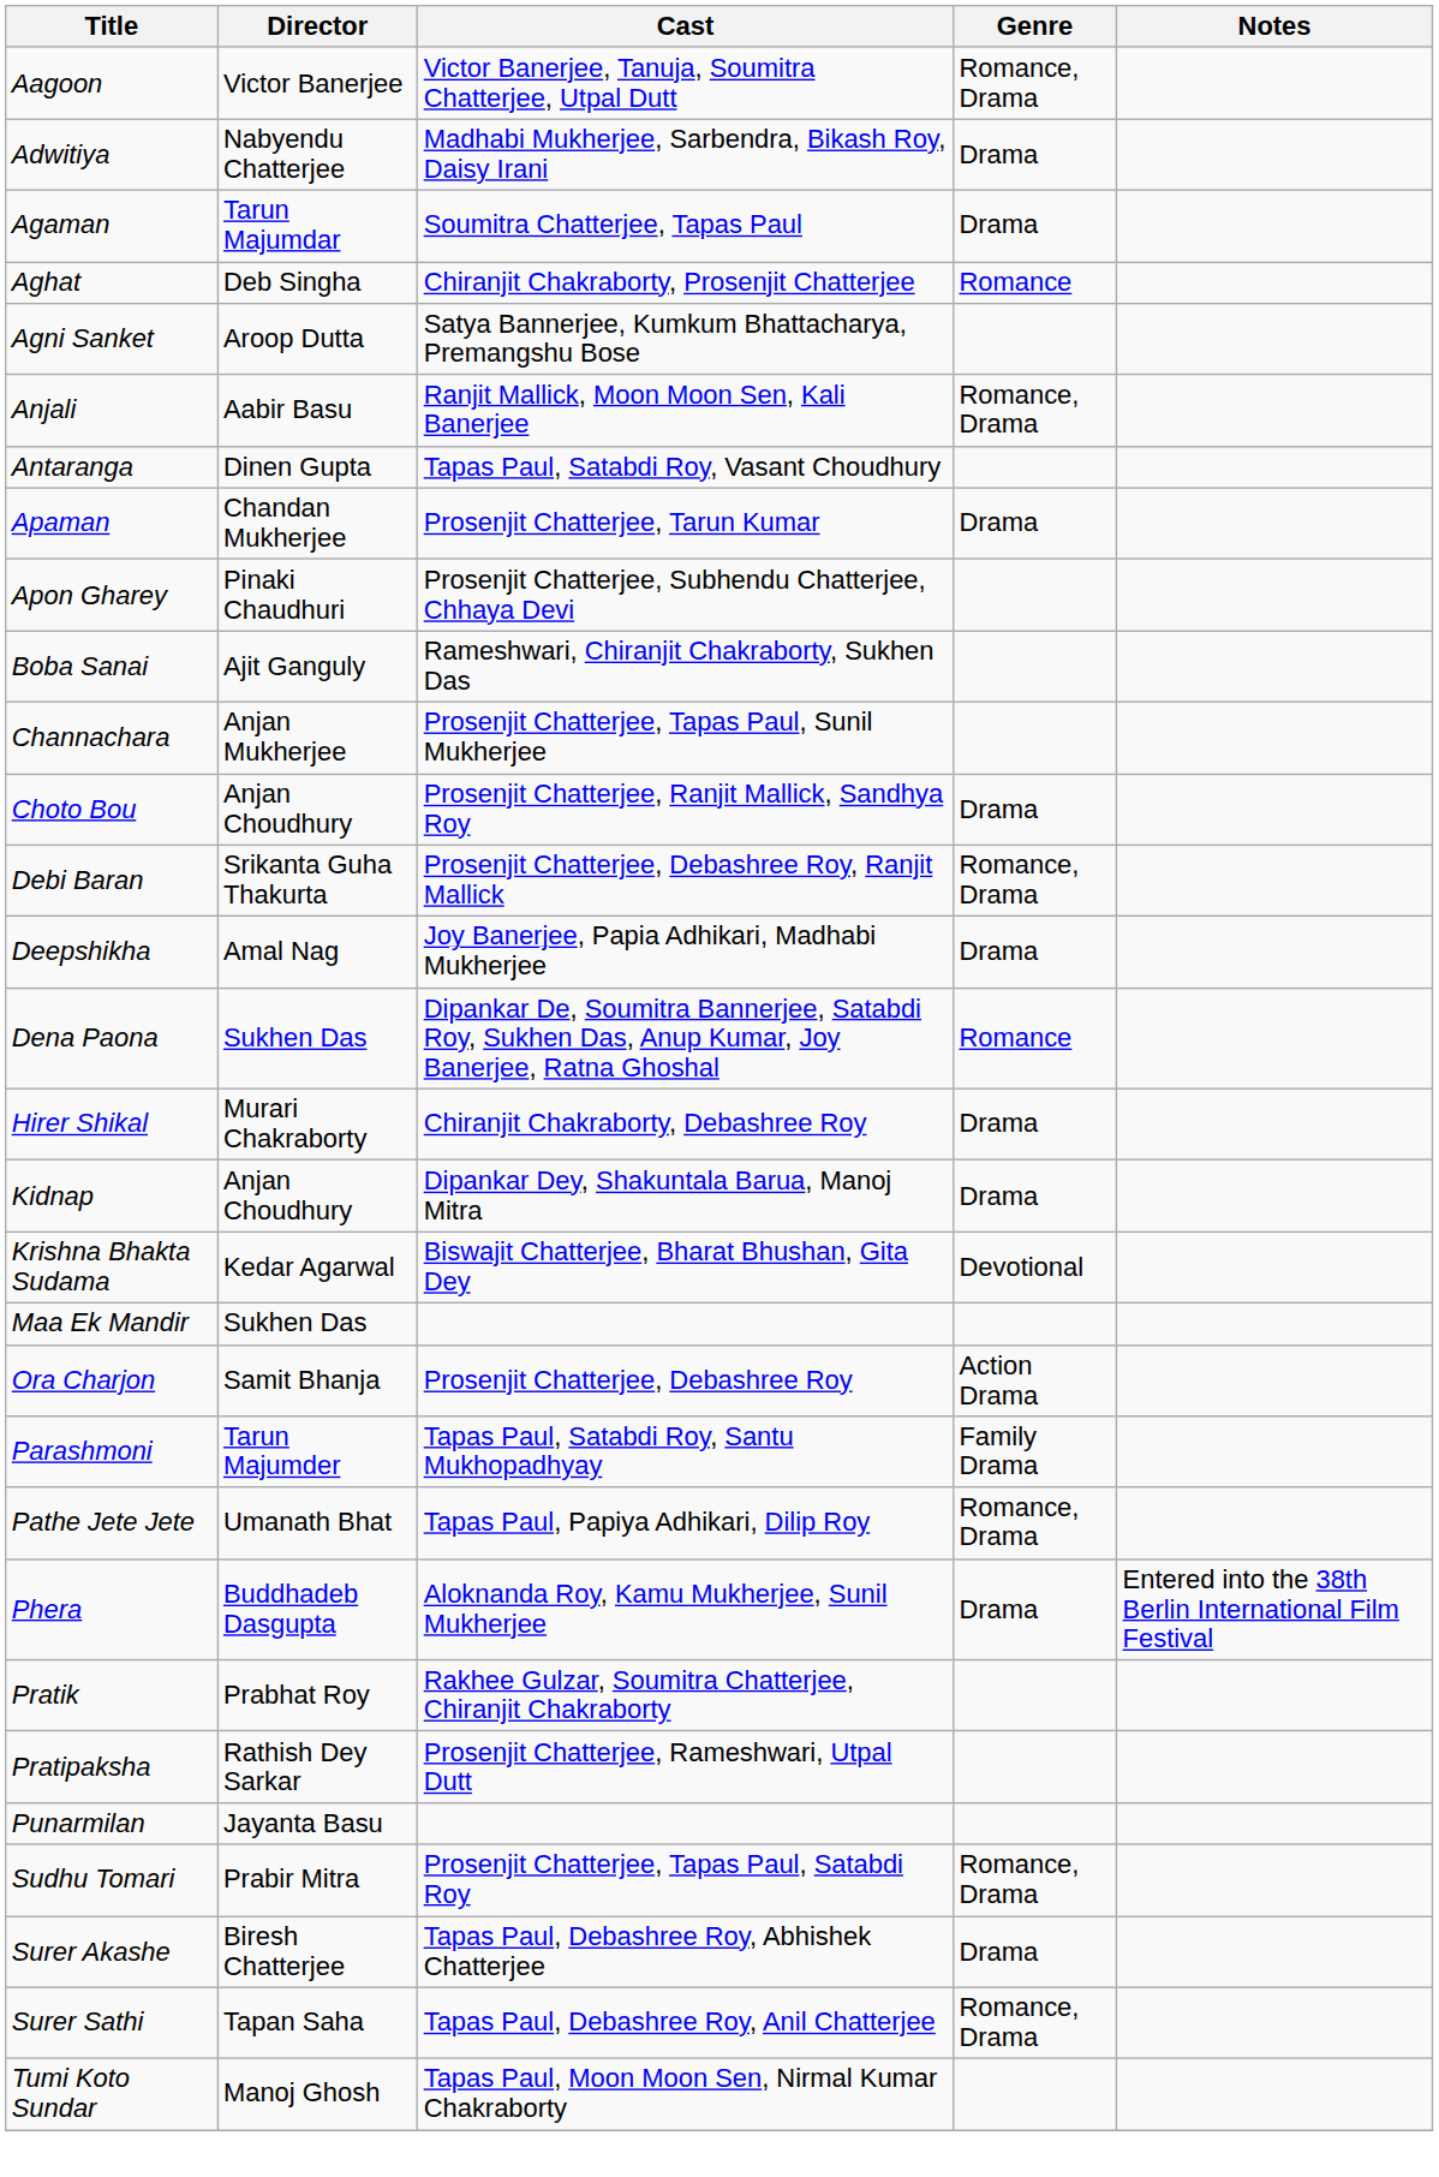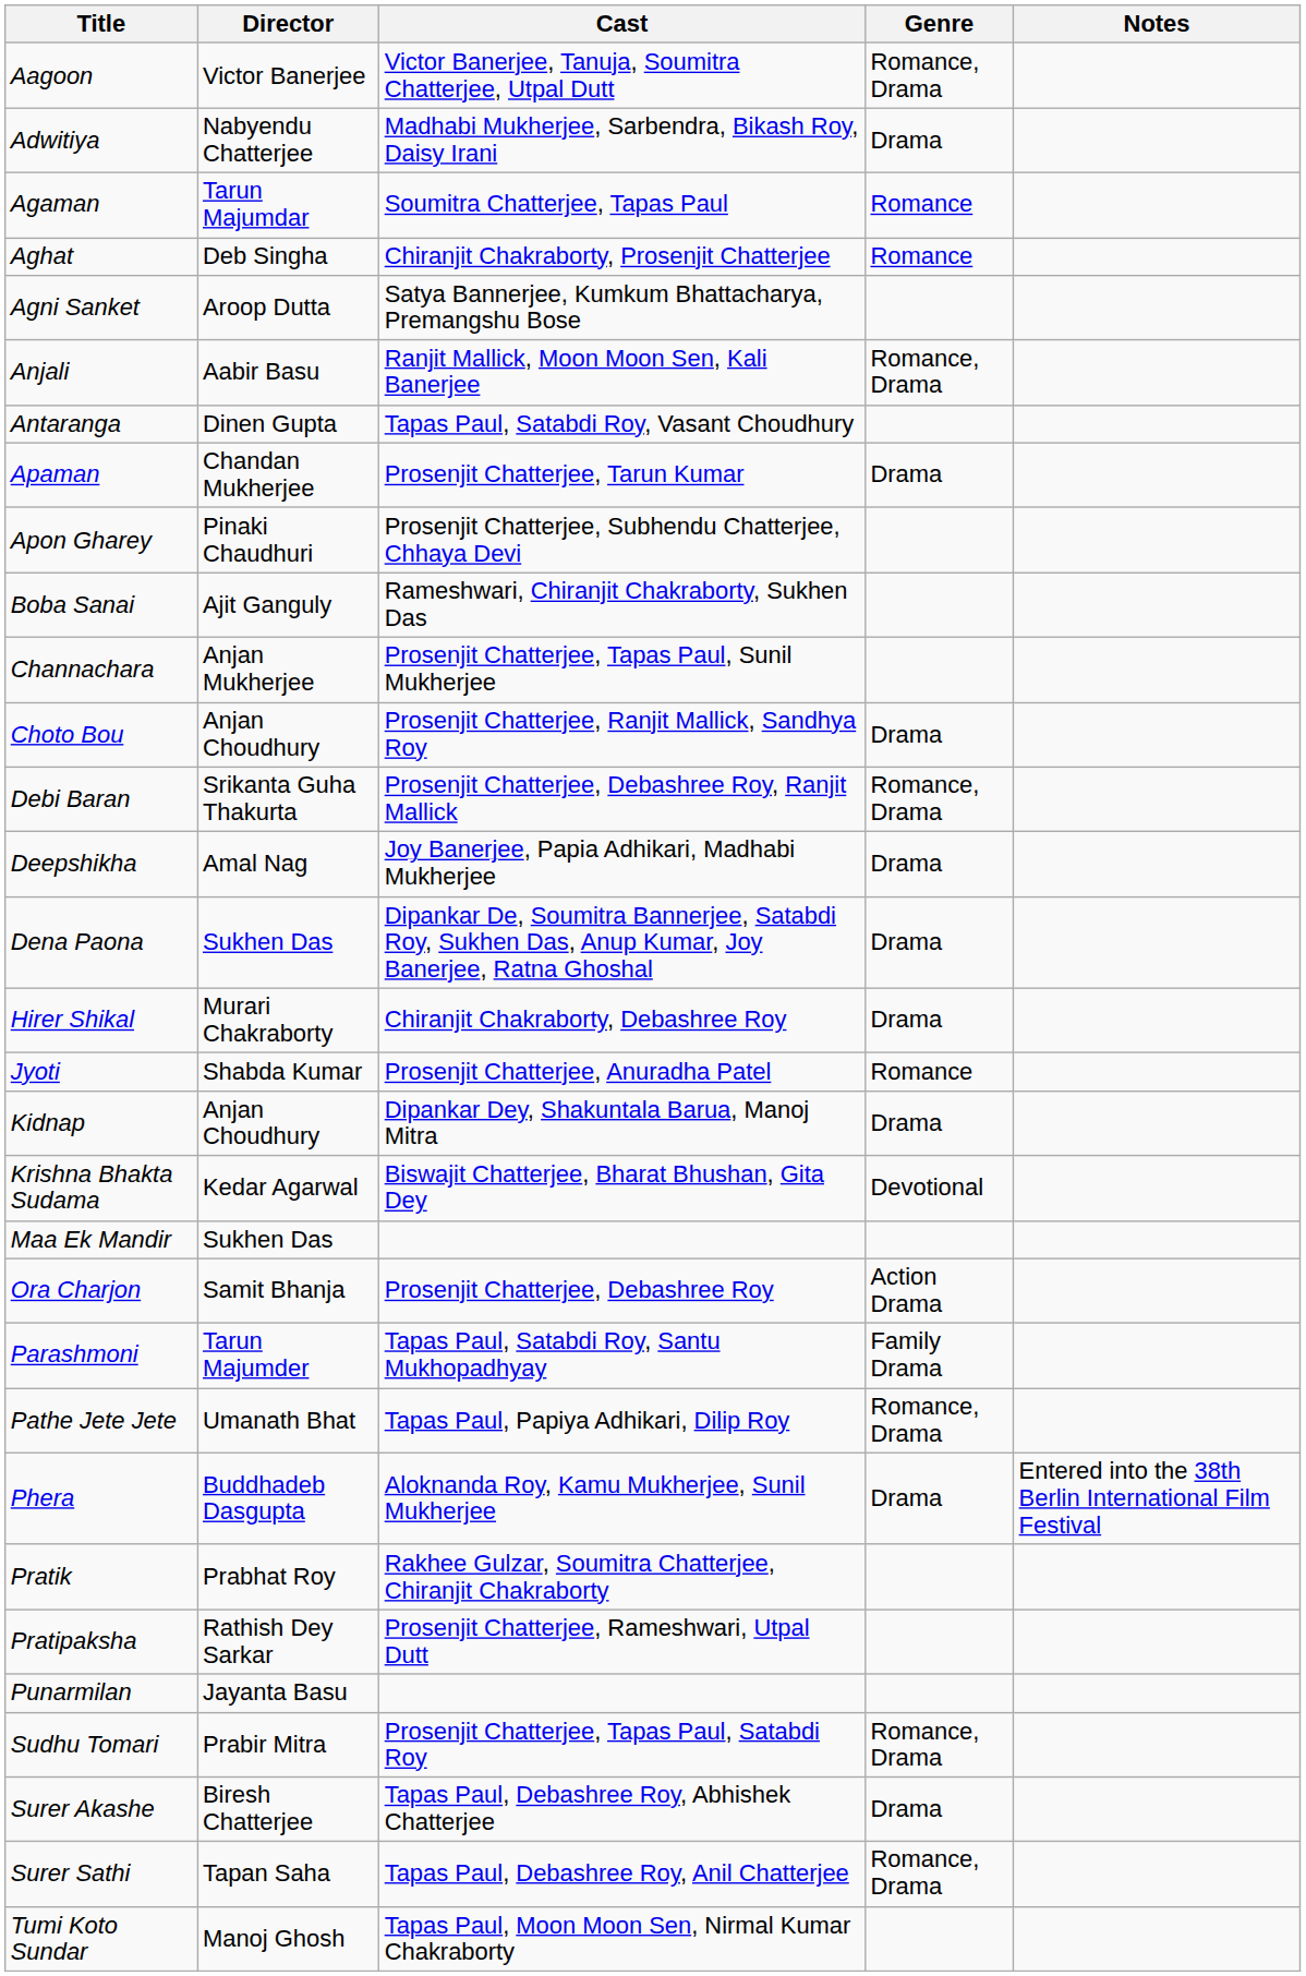Agaman | Genre: Drama -> Romance
Dena Paona | Genre: Romance -> Drama
+ row: Jyoti | Shabda Kumar | Prosenjit Chatterjee, Anuradha Patel | Romance
